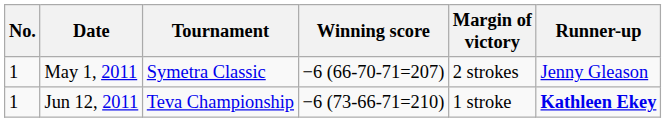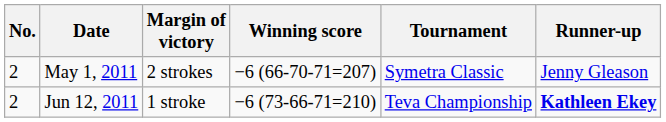columns swapped: Tournament <-> Margin of victory
May 1, 2011 | No.: 1 -> 2
Jun 12, 2011 | No.: 1 -> 2
